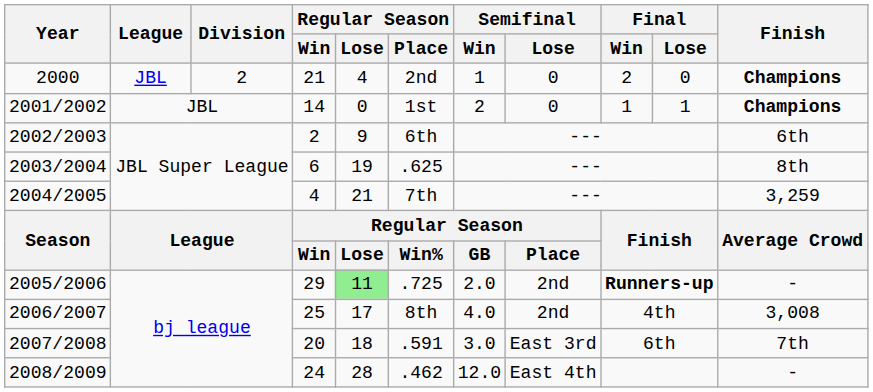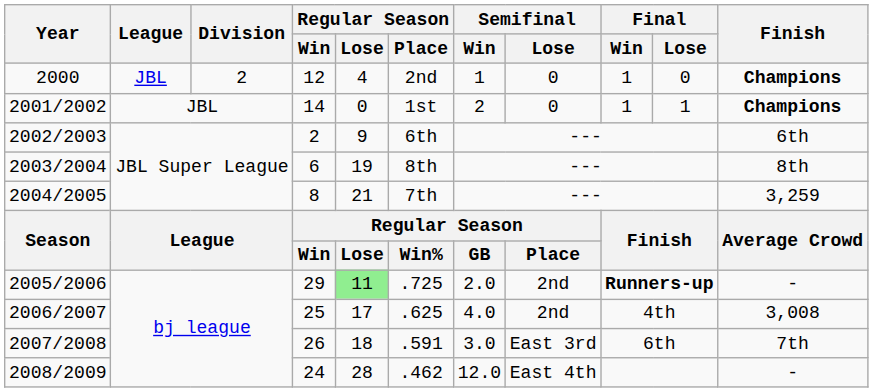2000 | Regular Season / Win: 21 -> 12
2000 | Final / Win: 2 -> 1
2003/2004 | Regular Season / Place: .625 -> 8th
2004/2005 | Regular Season / Win: 4 -> 8
2006/2007 | Regular Season / Place: 8th -> .625
2007/2008 | Regular Season / Win: 20 -> 26
